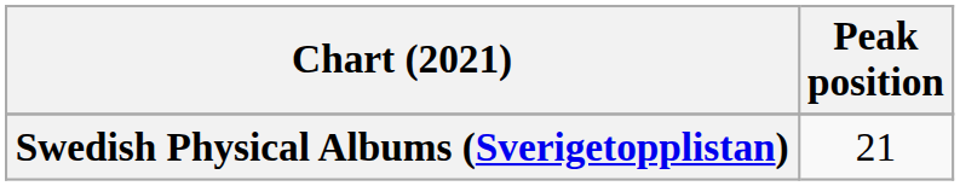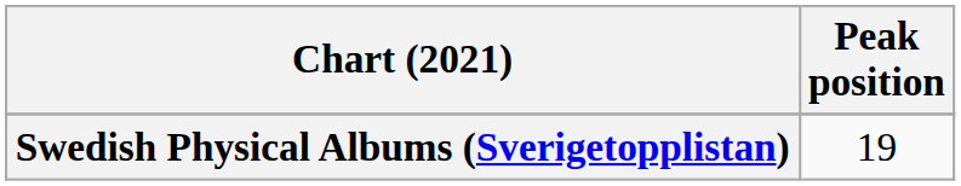Swedish Physical Albums (Sverigetopplistan) | Peak position: 21 -> 19
